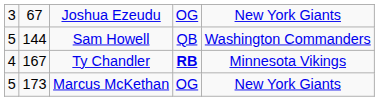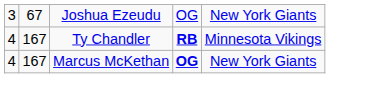- row: 5 | 144 | Sam Howell | QB | Washington Commanders
Marcus McKethan | column 1: 5 -> 4
Marcus McKethan | column 2: 173 -> 167
Marcus McKethan | column 4: normal -> bold
